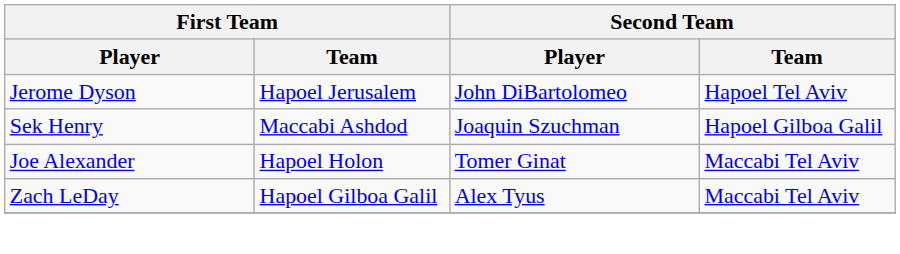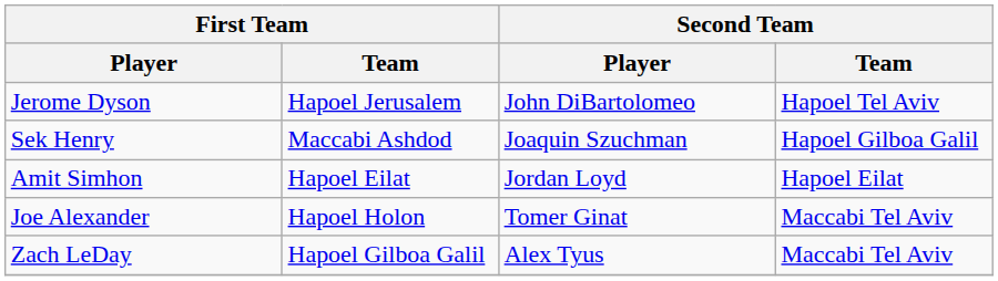+ row: Amit Simhon | Hapoel Eilat | Jordan Loyd | Hapoel Eilat
